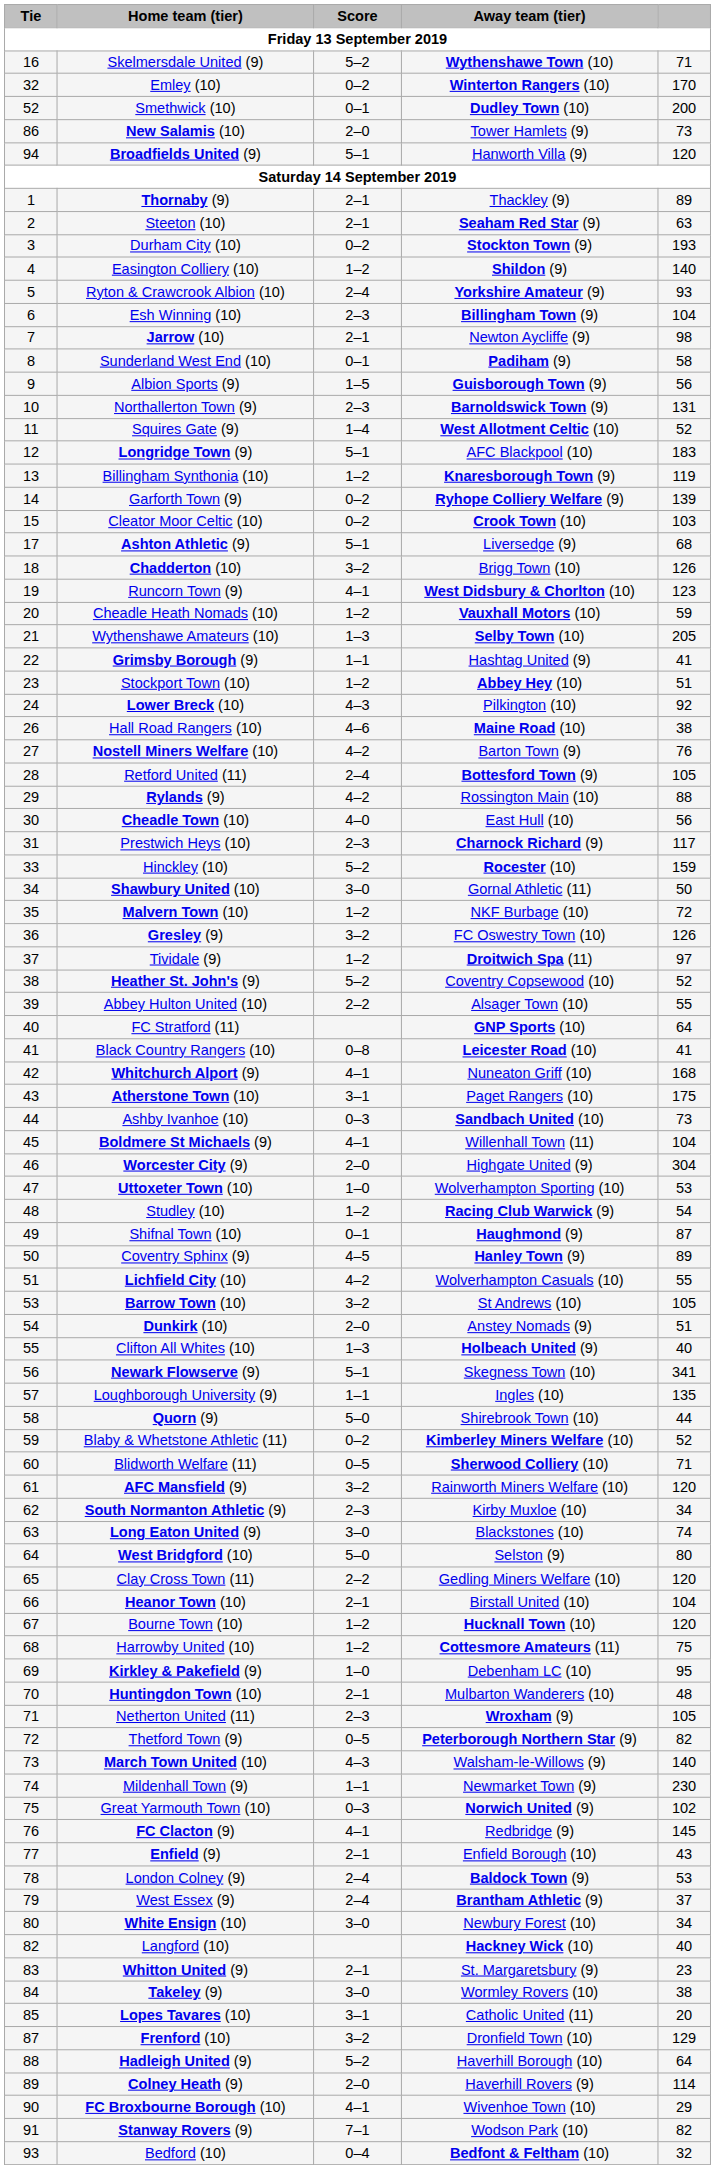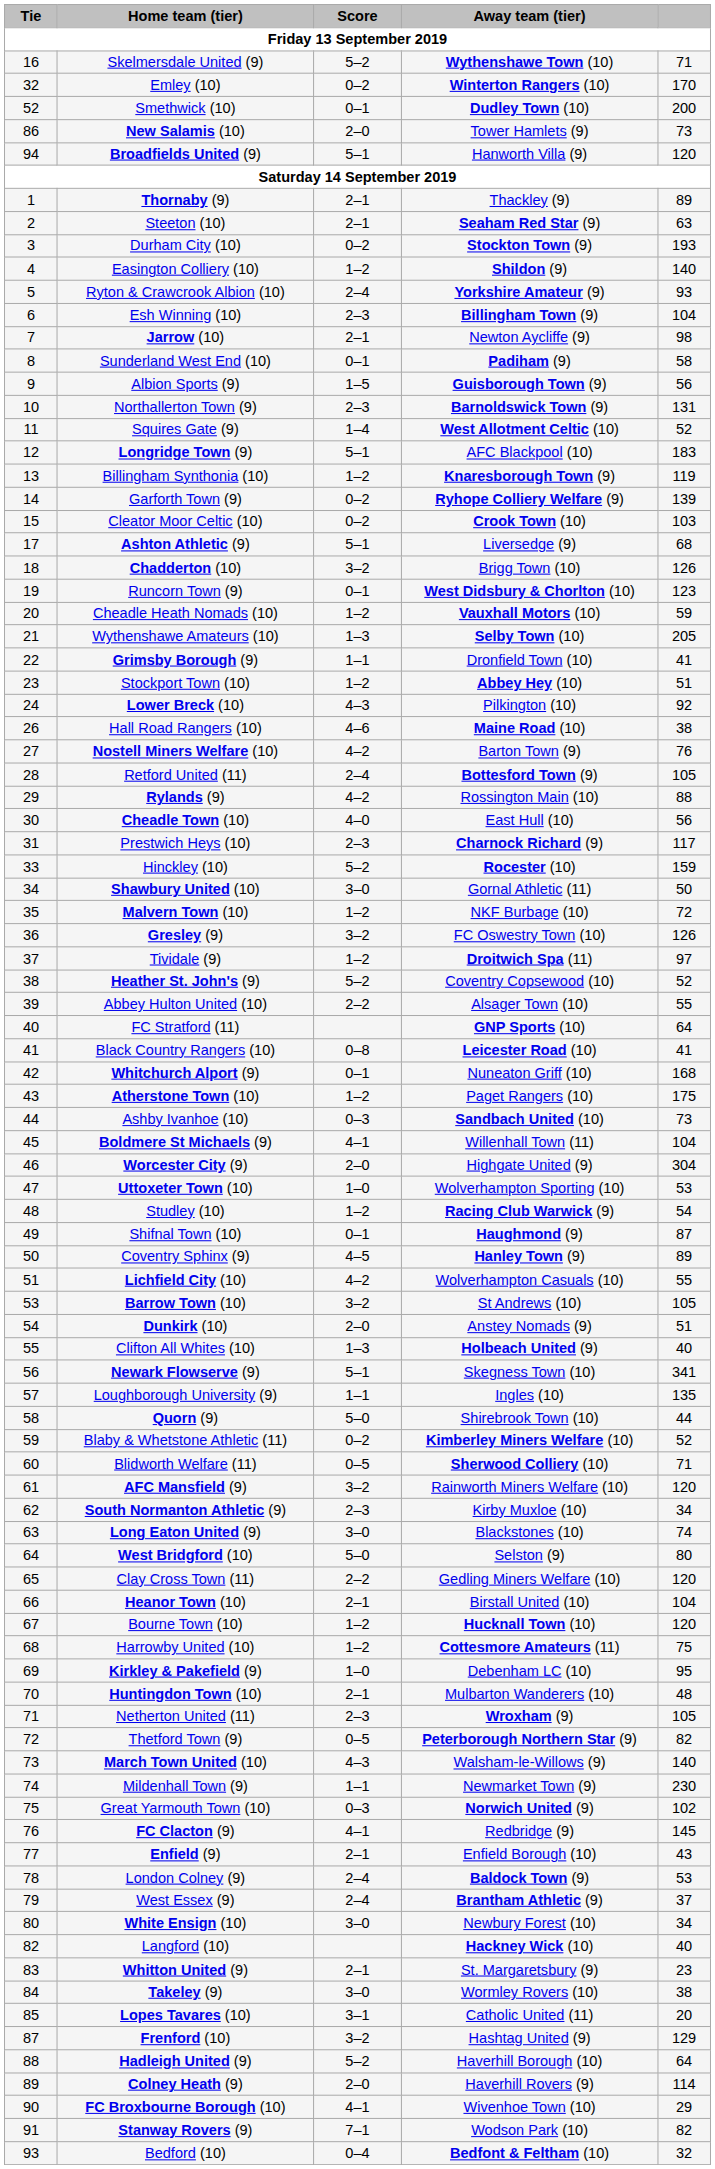Runcorn Town (9) | Score: 4–1 -> 0–1
Grimsby Borough (9) | Away team (tier): Hashtag United (9) -> Dronfield Town (10)
Whitchurch Alport (9) | Score: 4–1 -> 0–1
Atherstone Town (10) | Score: 3–1 -> 1–2
Frenford (10) | Away team (tier): Dronfield Town (10) -> Hashtag United (9)
